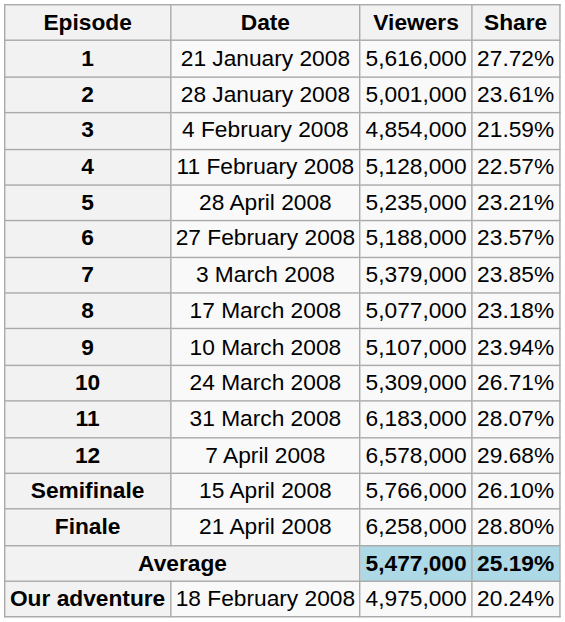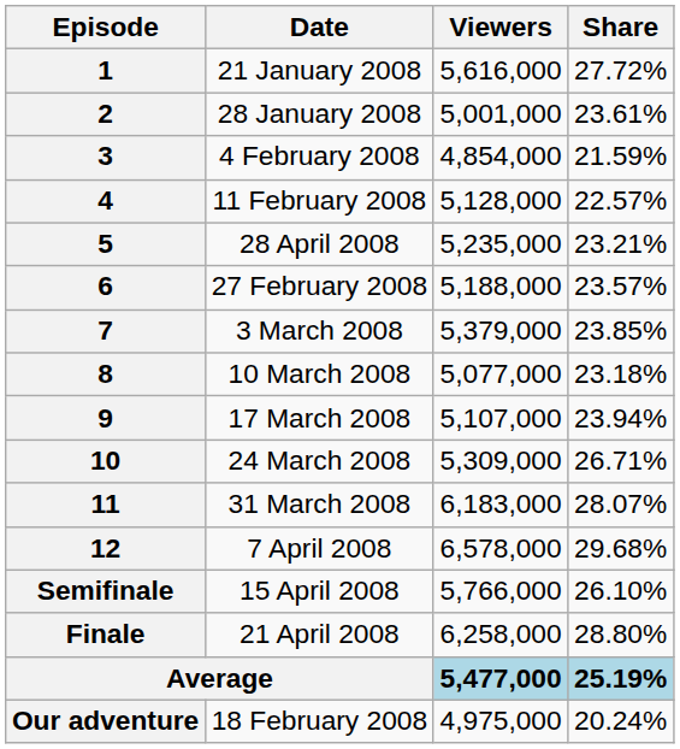8 | Date: 17 March 2008 -> 10 March 2008
9 | Date: 10 March 2008 -> 17 March 2008
